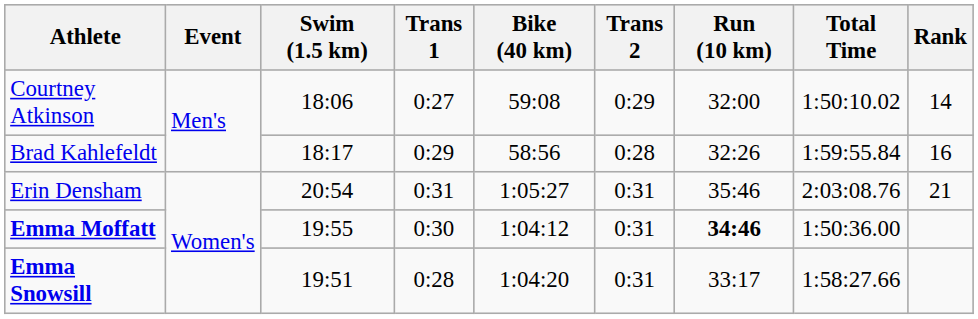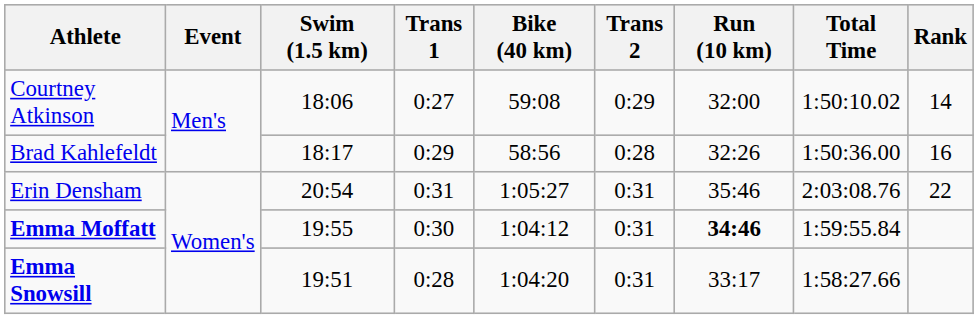Brad Kahlefeldt | Total Time: 1:59:55.84 -> 1:50:36.00
Erin Densham | Rank: 21 -> 22
Emma Moffatt | Total Time: 1:50:36.00 -> 1:59:55.84
